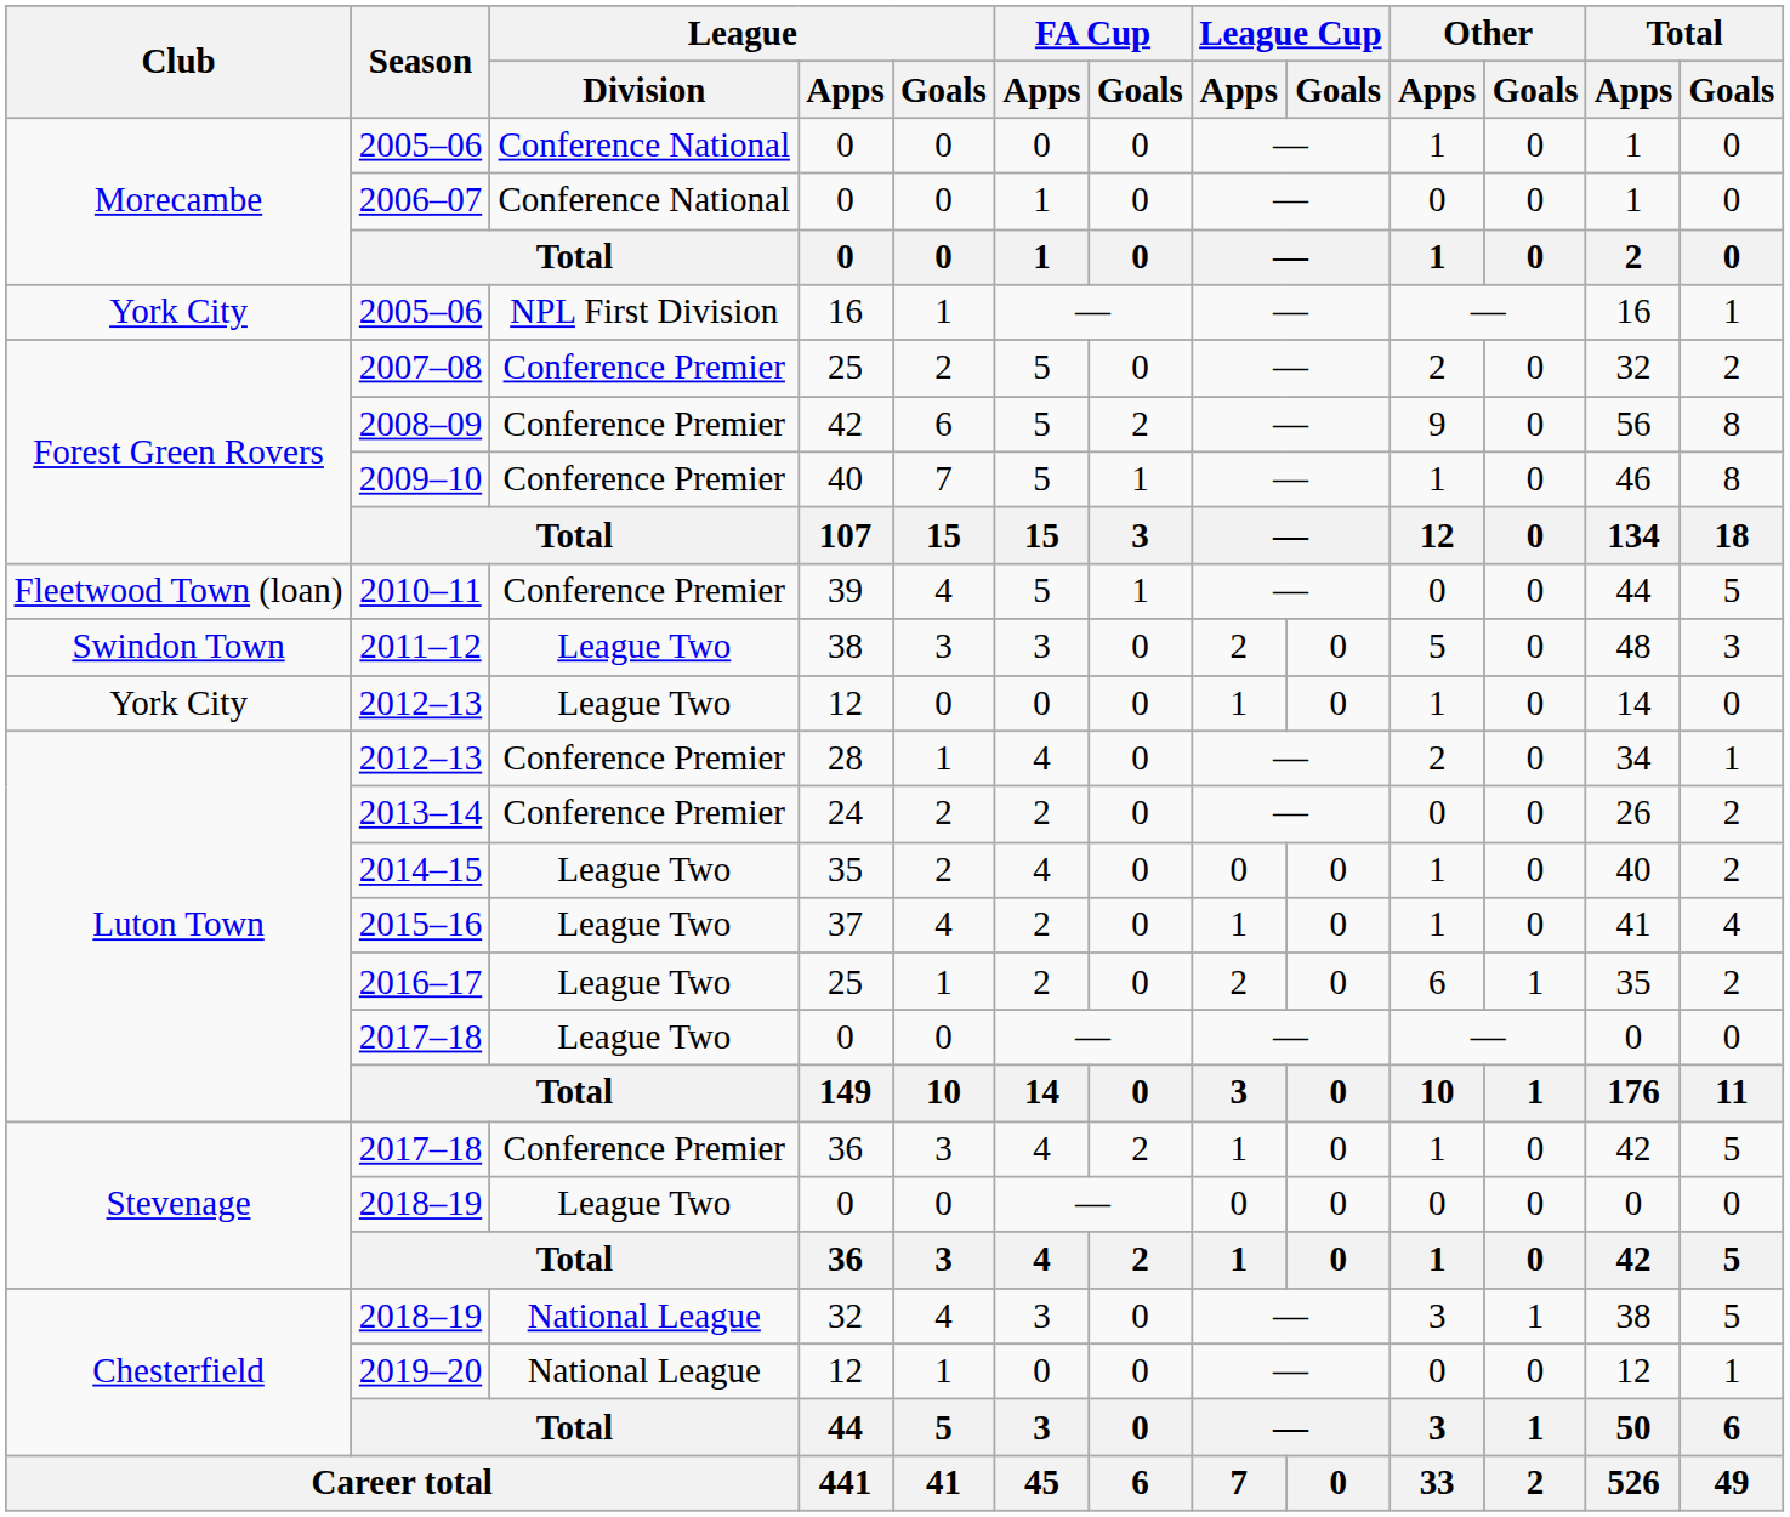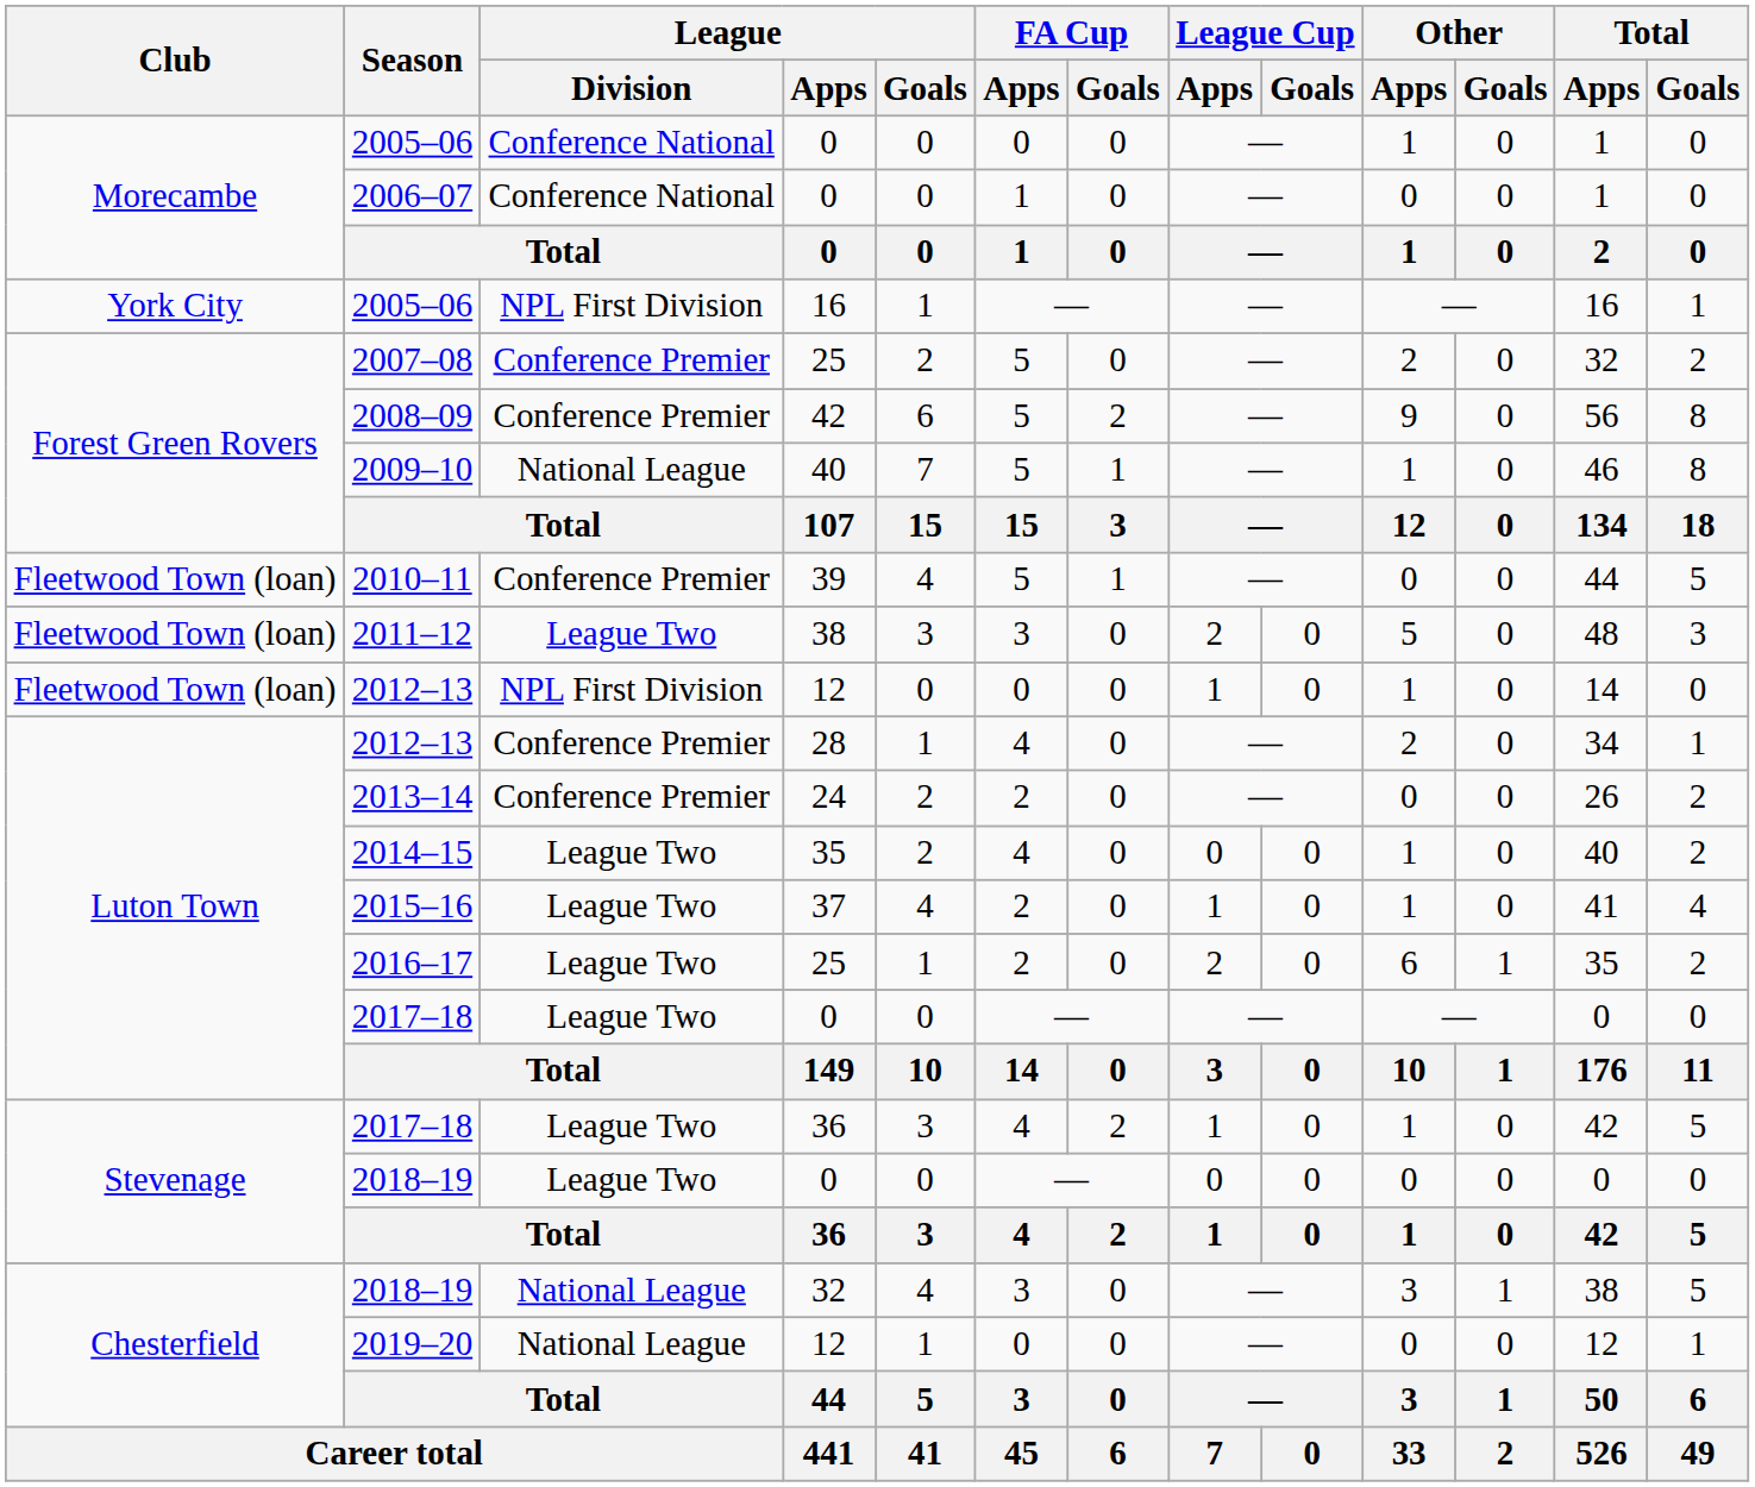2009–10 | League / Division: Conference Premier -> National League
2011–12 | Club: Swindon Town -> Fleetwood Town (loan)
2012–13 / 12 | Club: York City -> Fleetwood Town (loan)
2012–13 / 12 | League / Division: League Two -> NPL First Division
2017–18 / 36 | League / Division: Conference Premier -> League Two
